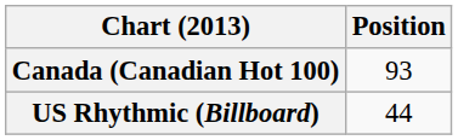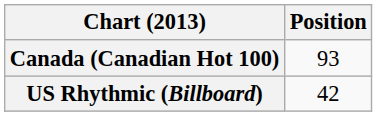US Rhythmic (Billboard) | Position: 44 -> 42
